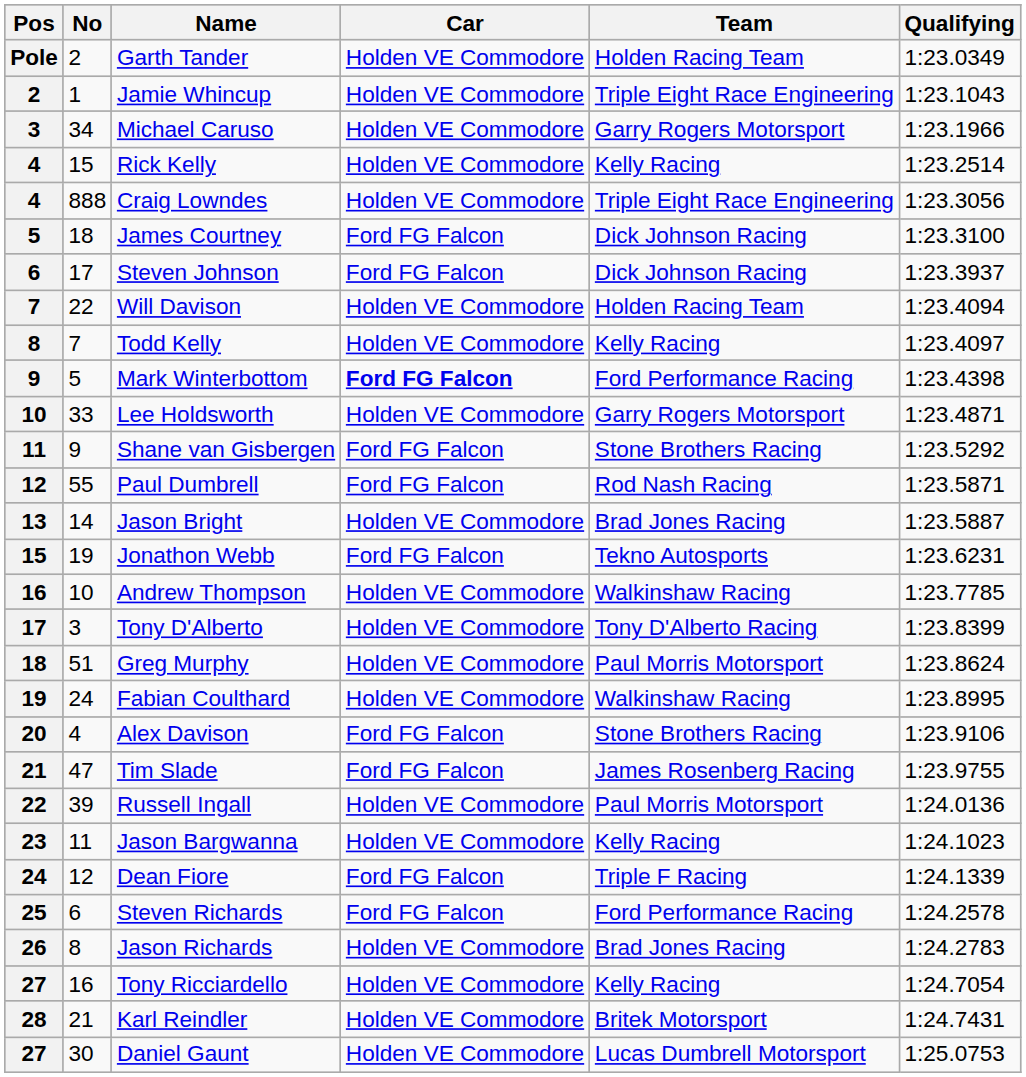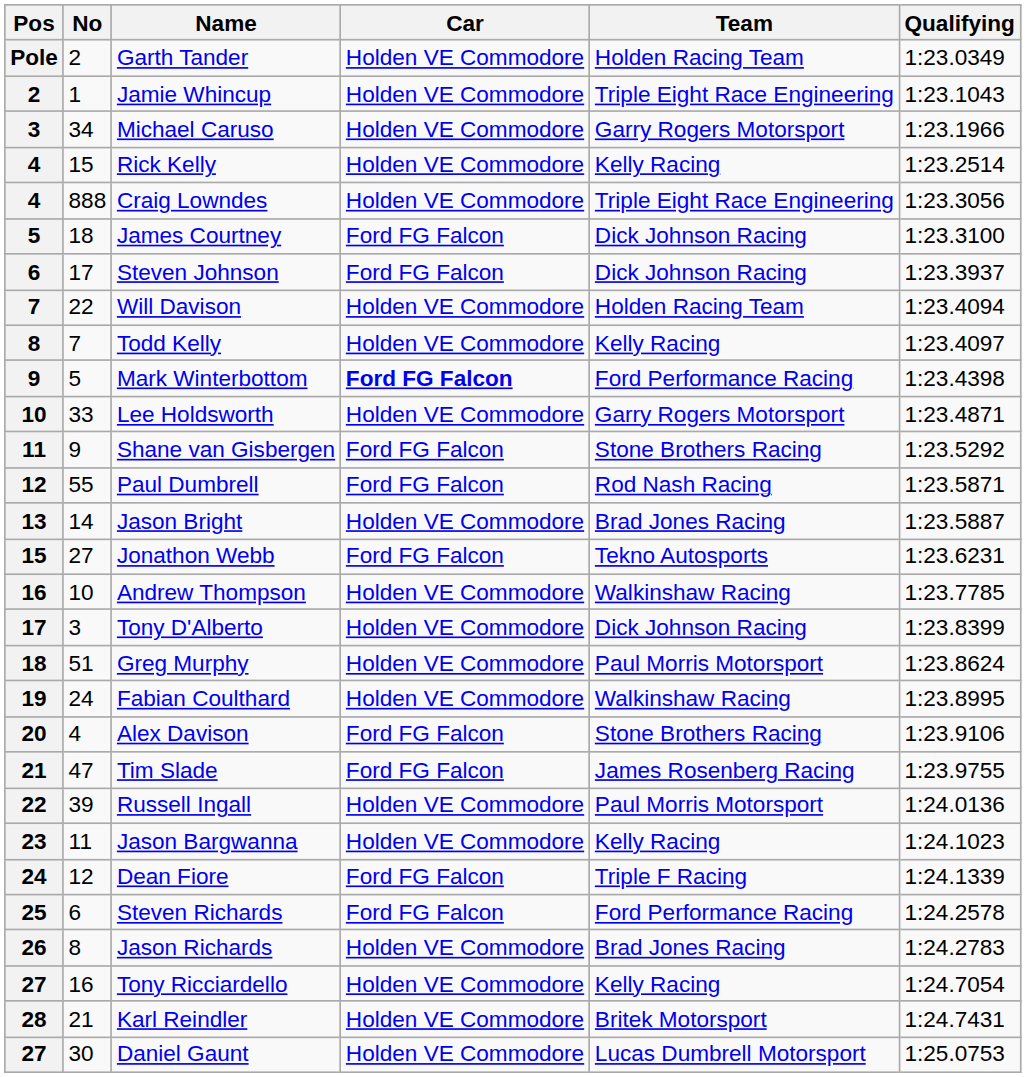Jonathon Webb | No: 19 -> 27
Tony D'Alberto | Team: Tony D'Alberto Racing -> Dick Johnson Racing
